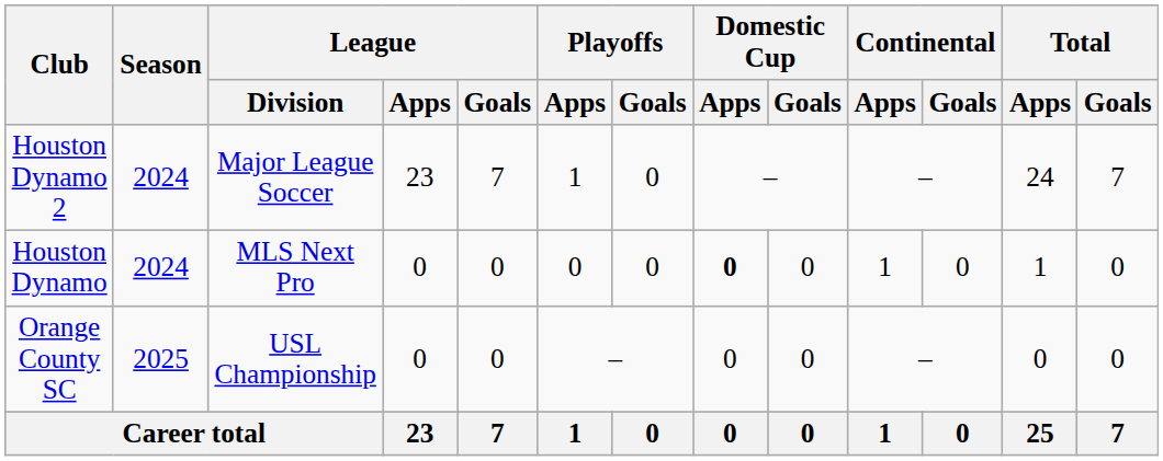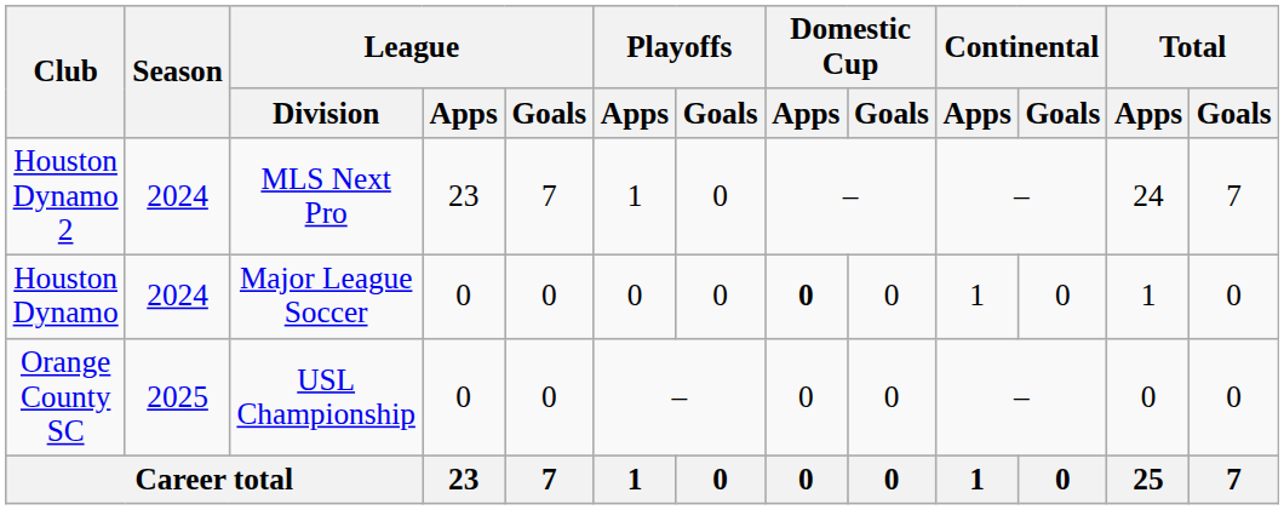Houston Dynamo 2 | League / Division: Major League Soccer -> MLS Next Pro
Houston Dynamo | League / Division: MLS Next Pro -> Major League Soccer
